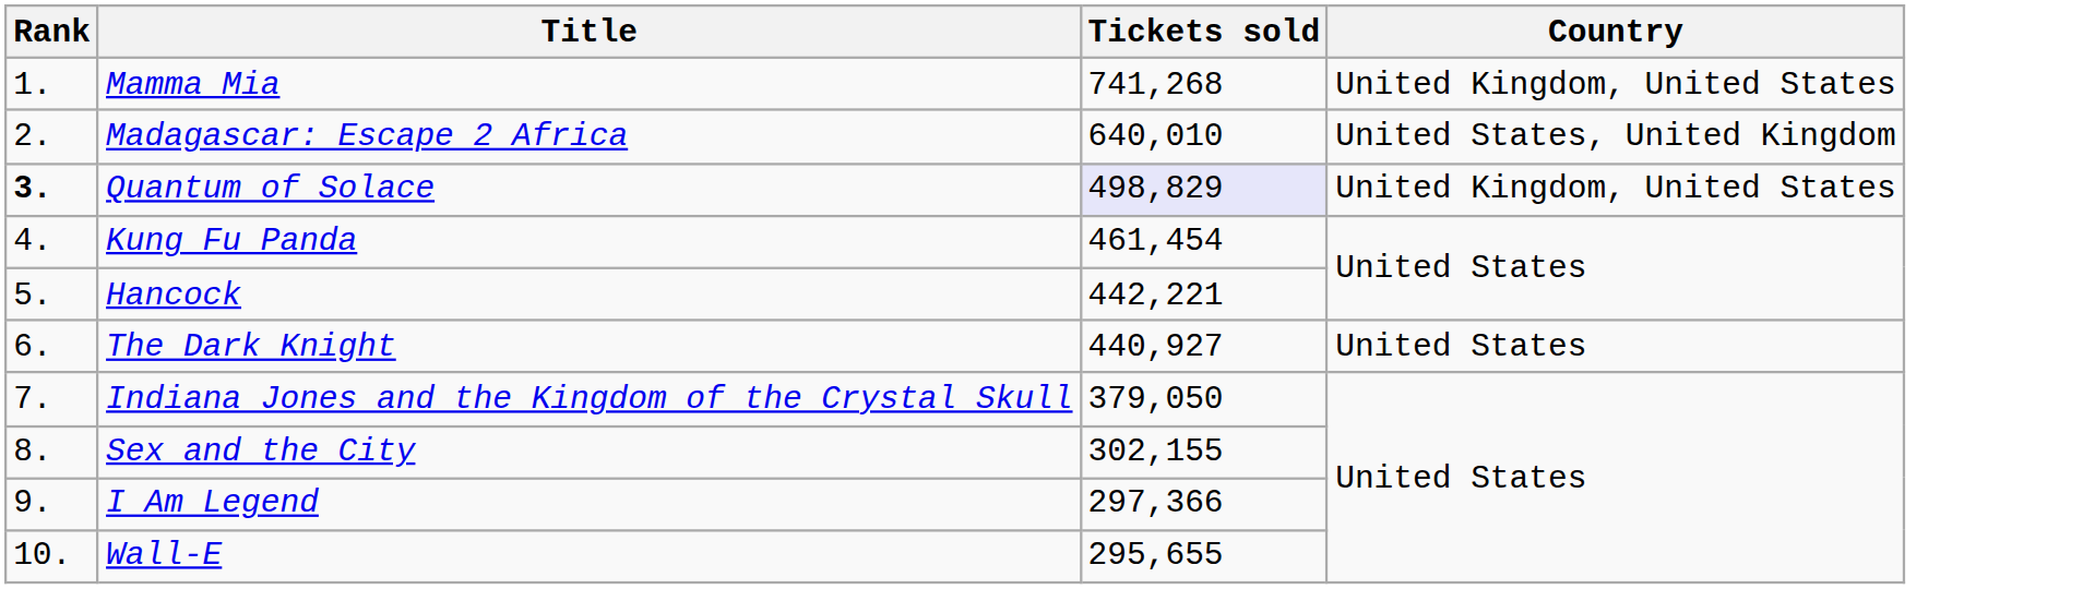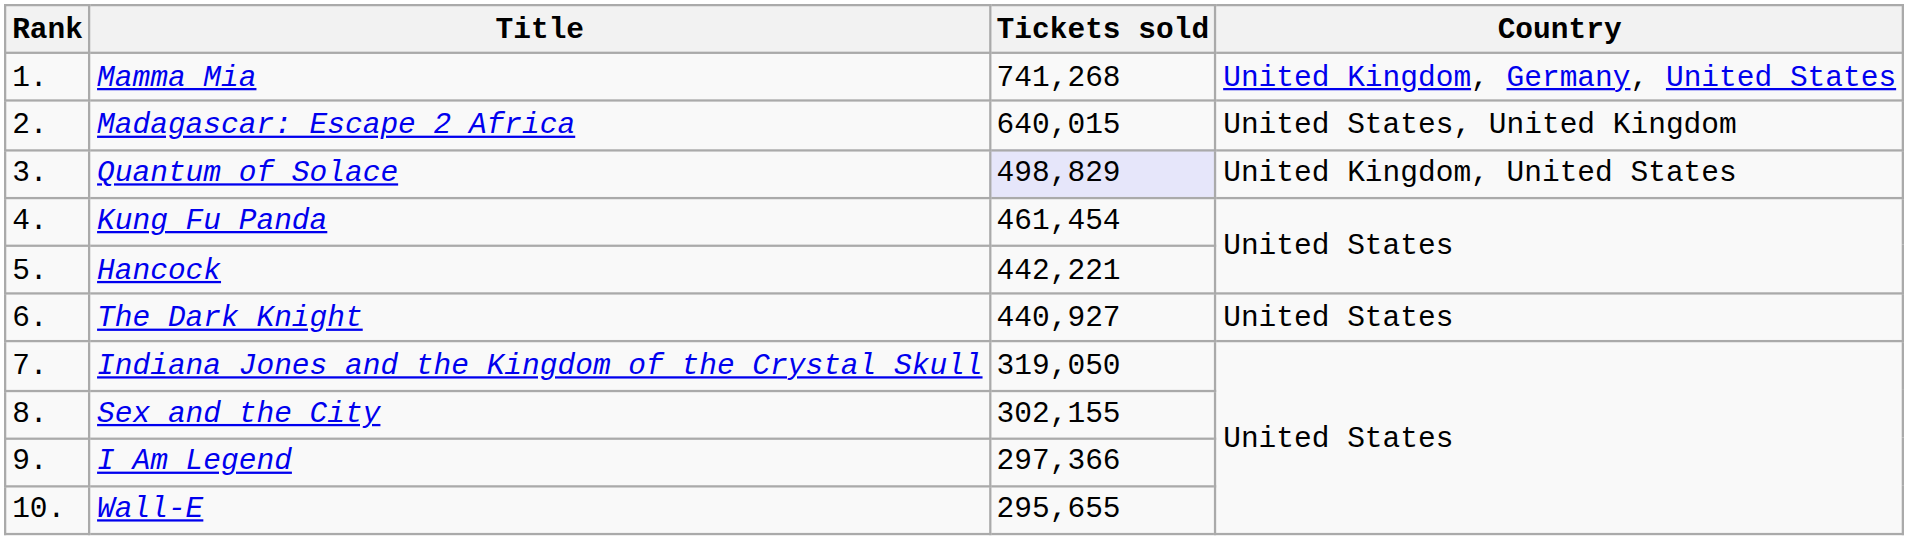Mamma Mia | Country: United Kingdom, United States -> United Kingdom, Germany, United States
Madagascar: Escape 2 Africa | Tickets sold: 640,010 -> 640,015
Quantum of Solace | Rank: bold -> normal
Indiana Jones and the Kingdom of the Crystal Skull | Tickets sold: 379,050 -> 319,050
